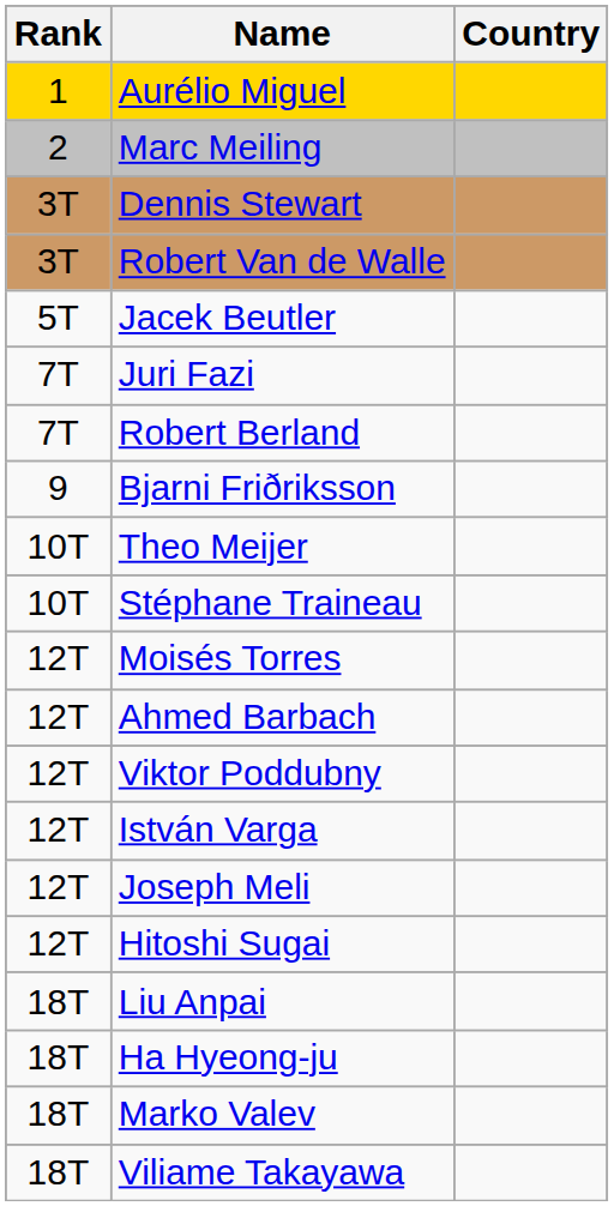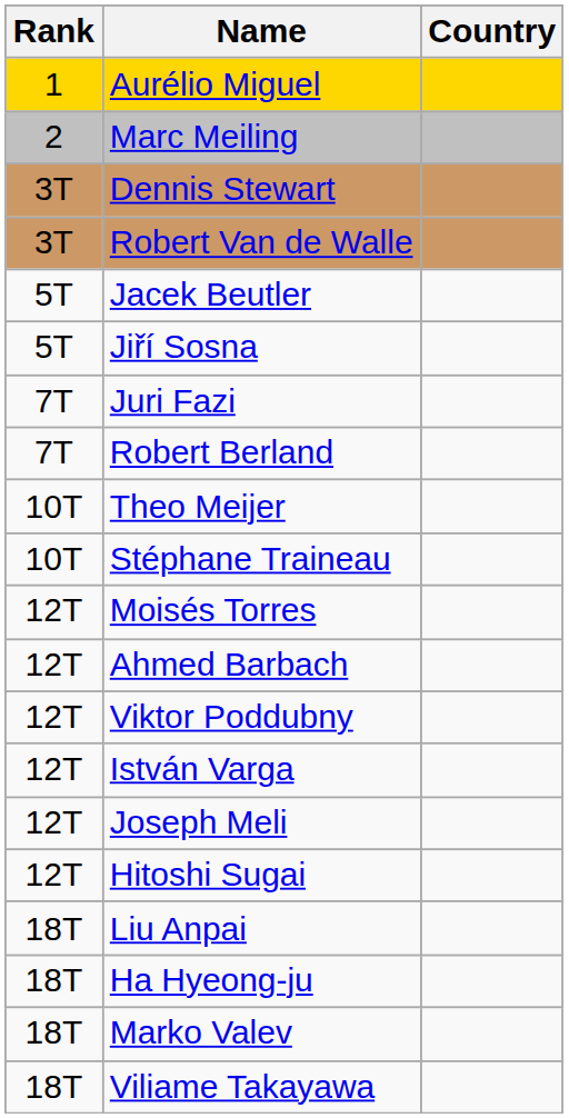+ row: 5T | Jiří Sosna
- row: 9 | Bjarni Friðriksson
